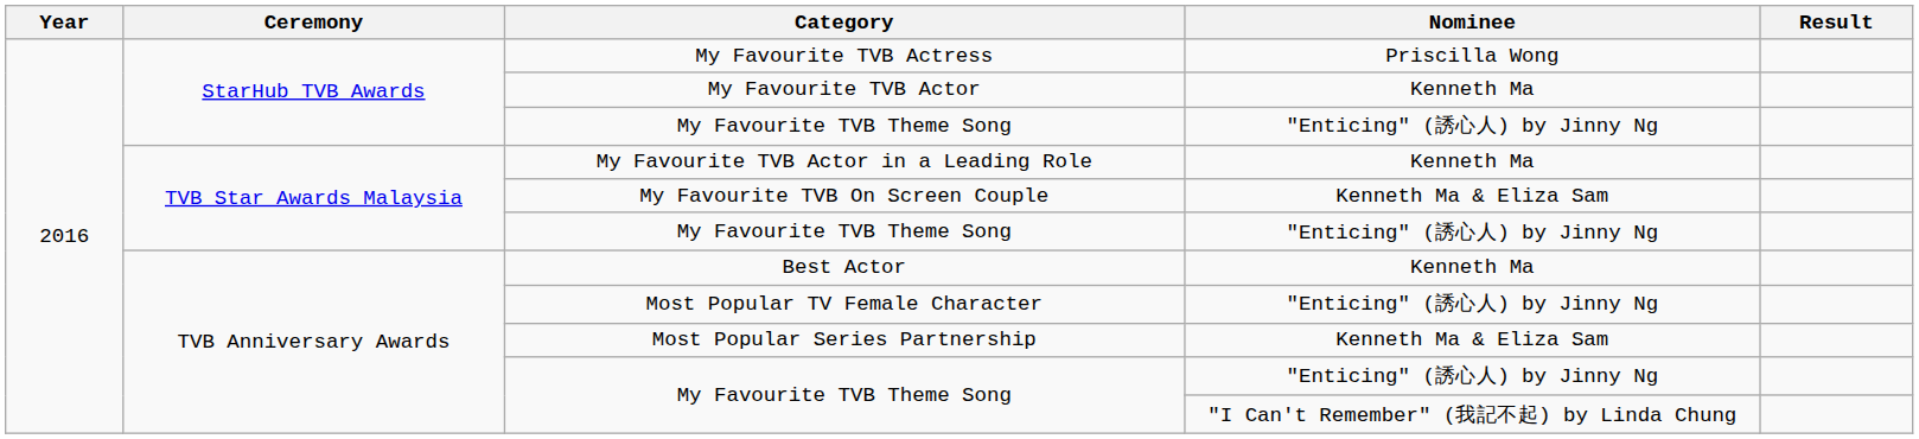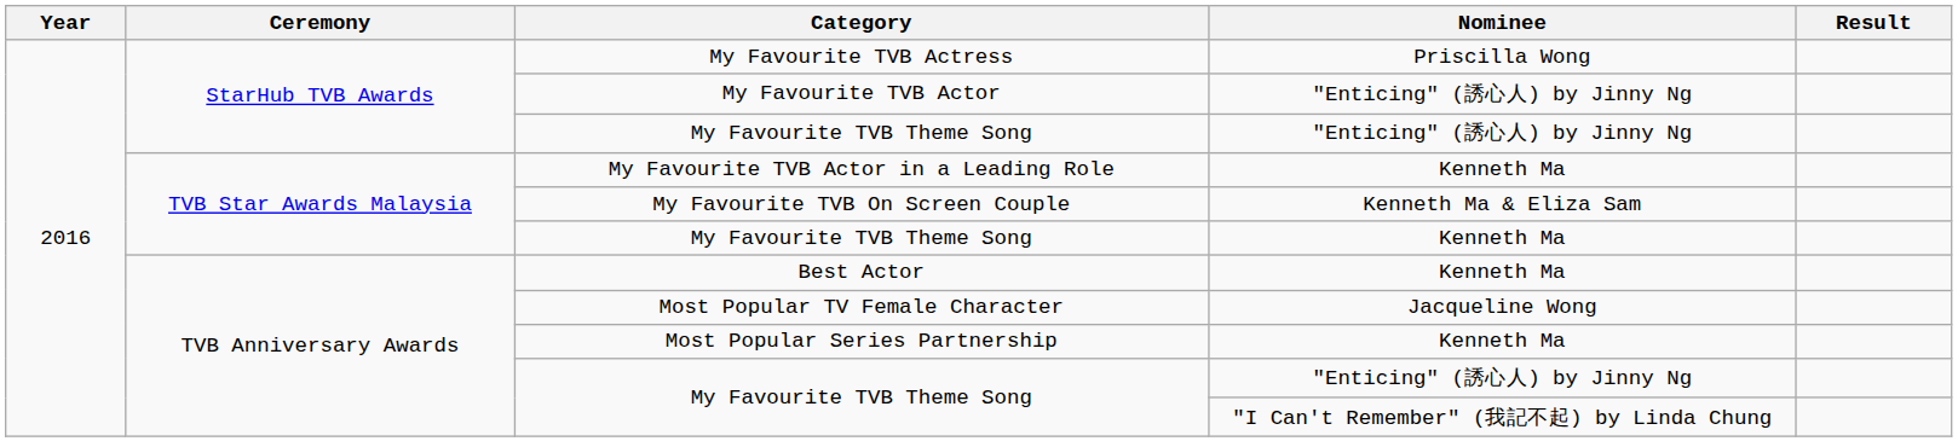My Favourite TVB Actor | Nominee: Kenneth Ma -> "Enticing" (誘心人) by Jinny Ng
TVB Star Awards Malaysia / My Favourite TVB Theme Song | Nominee: "Enticing" (誘心人) by Jinny Ng -> Kenneth Ma
Most Popular TV Female Character | Nominee: "Enticing" (誘心人) by Jinny Ng -> Jacqueline Wong
Most Popular Series Partnership | Nominee: Kenneth Ma & Eliza Sam -> Kenneth Ma
